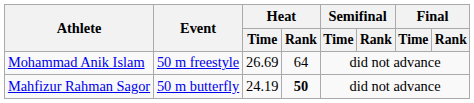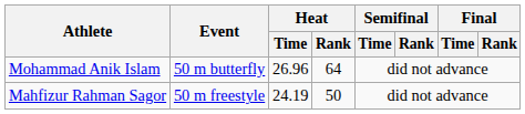Mohammad Anik Islam | Event: 50 m freestyle -> 50 m butterfly
Mohammad Anik Islam | Heat / Time: 26.69 -> 26.96
Mahfizur Rahman Sagor | Event: 50 m butterfly -> 50 m freestyle
Mahfizur Rahman Sagor | Heat / Rank: bold -> normal
